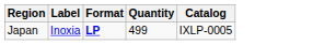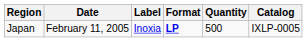+ column: Date | February 11, 2005
Japan | Quantity: 499 -> 500
